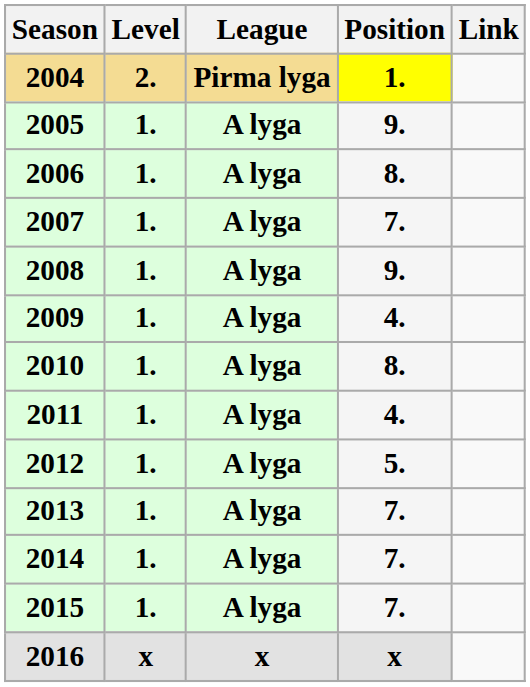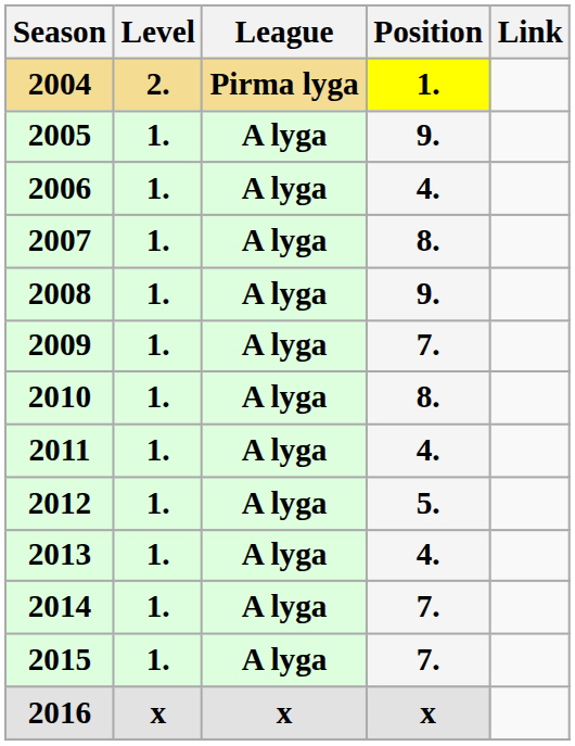2006 | Position: 8. -> 4.
2007 | Position: 7. -> 8.
2009 | Position: 4. -> 7.
2013 | Position: 7. -> 4.
